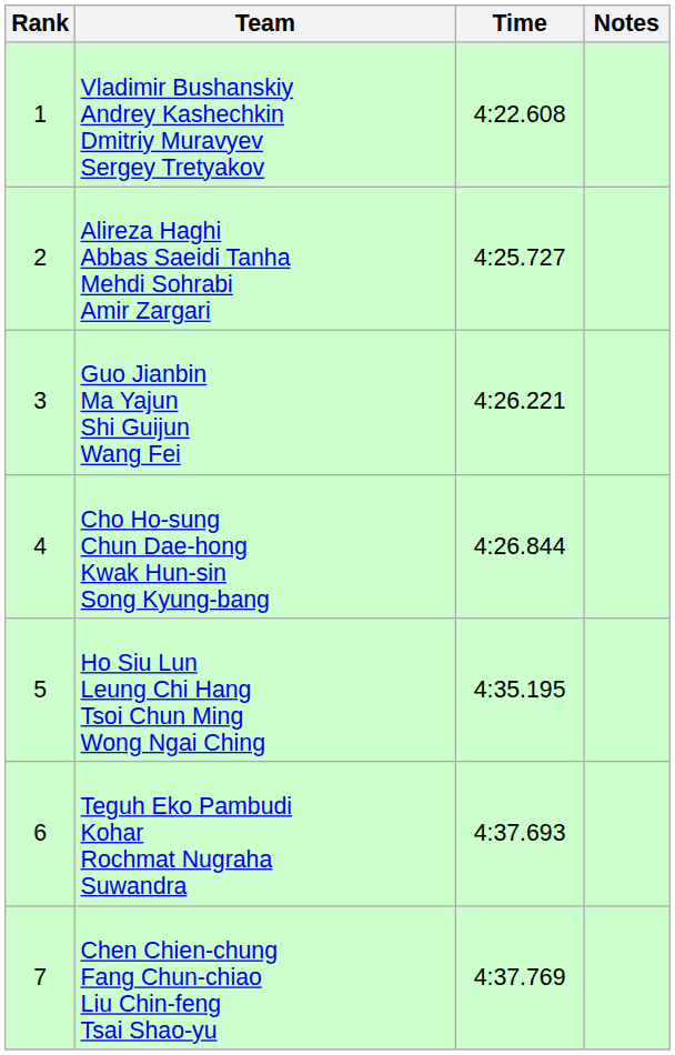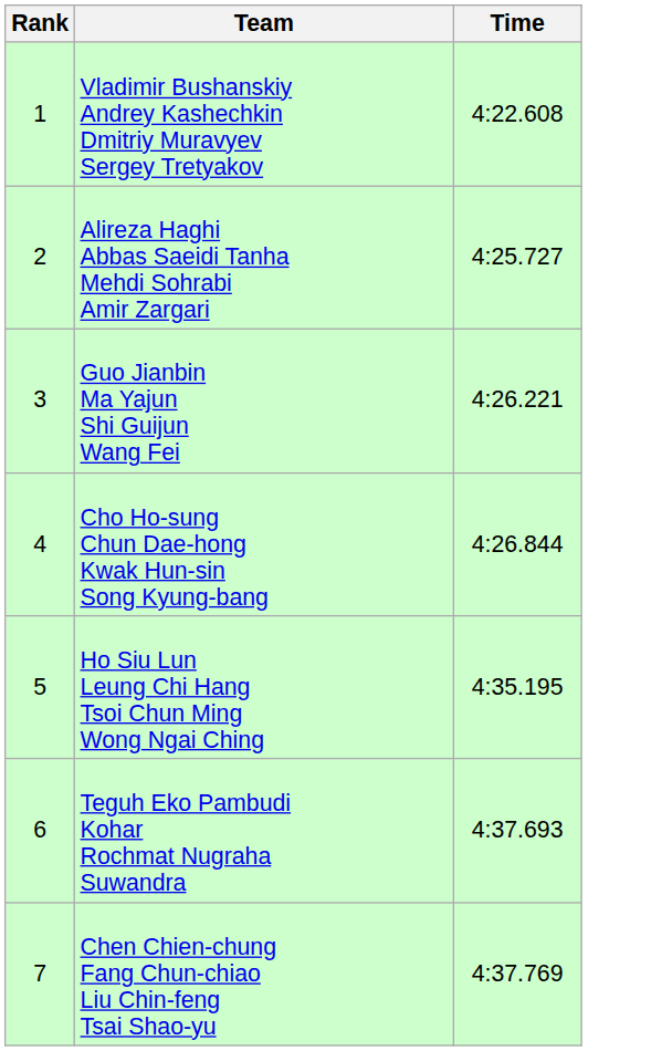- column: Notes
